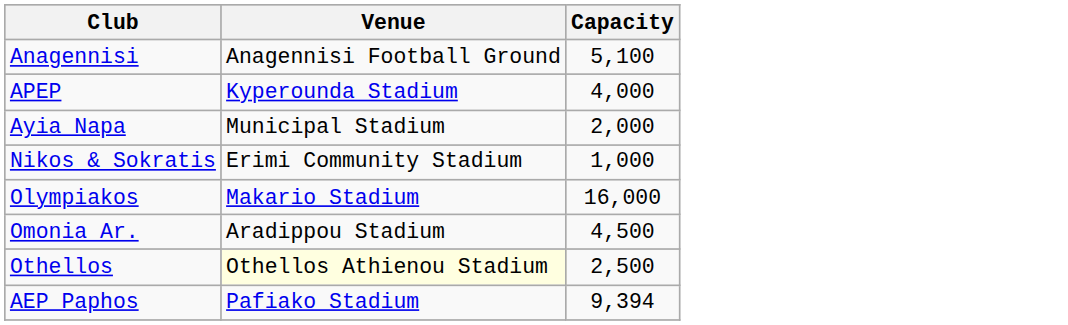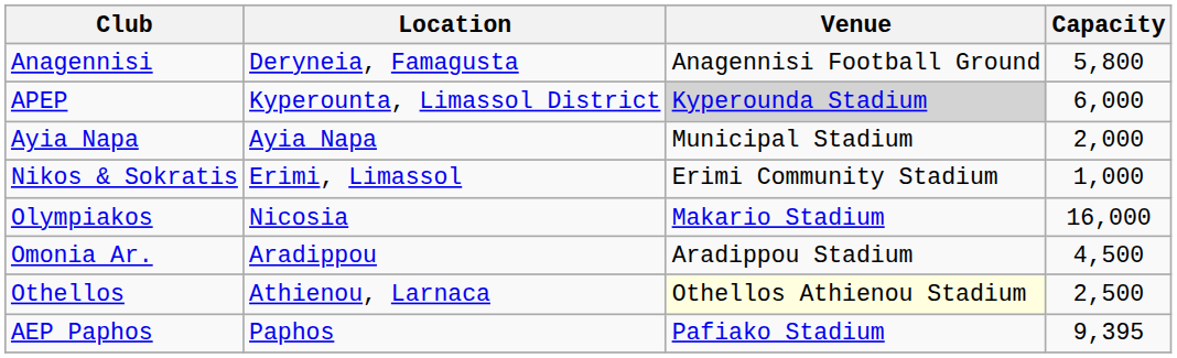+ column: Location | Deryneia, Famagusta | Kyperounta, Limassol District | Ayia Napa | Erimi, Limassol | Nicosia | Aradippou | Athienou, Larnaca | Paphos
Anagennisi | Capacity: 5,100 -> 5,800
APEP | Venue: no background -> lightgrey background
APEP | Capacity: 4,000 -> 6,000
AEP Paphos | Capacity: 9,394 -> 9,395
